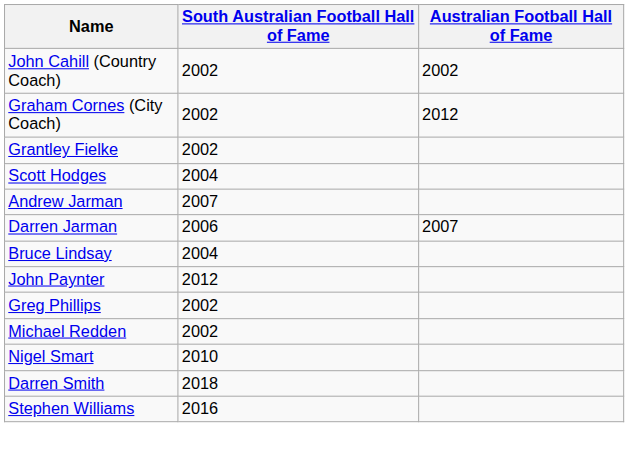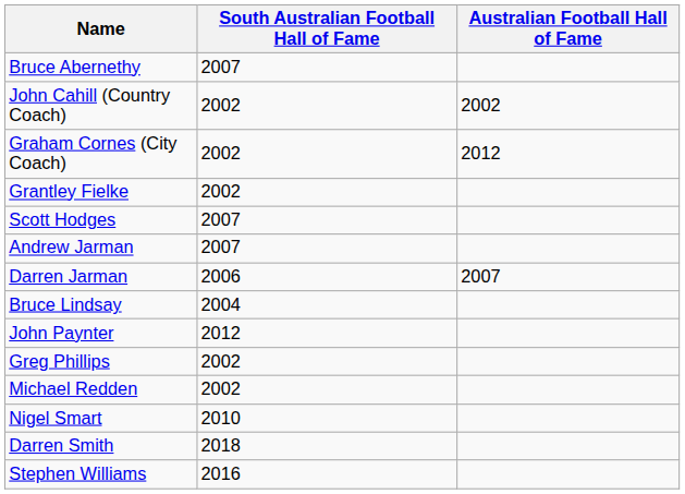+ row: Bruce Abernethy | 2007
Scott Hodges | South Australian Football Hall of Fame: 2004 -> 2007
